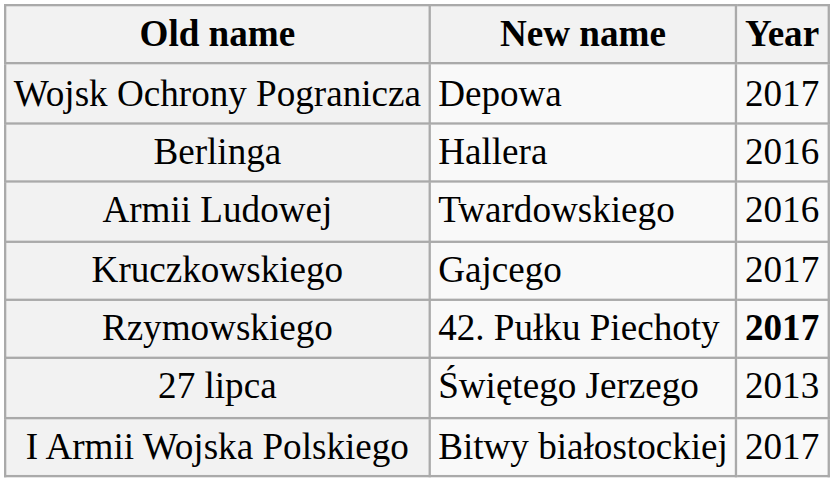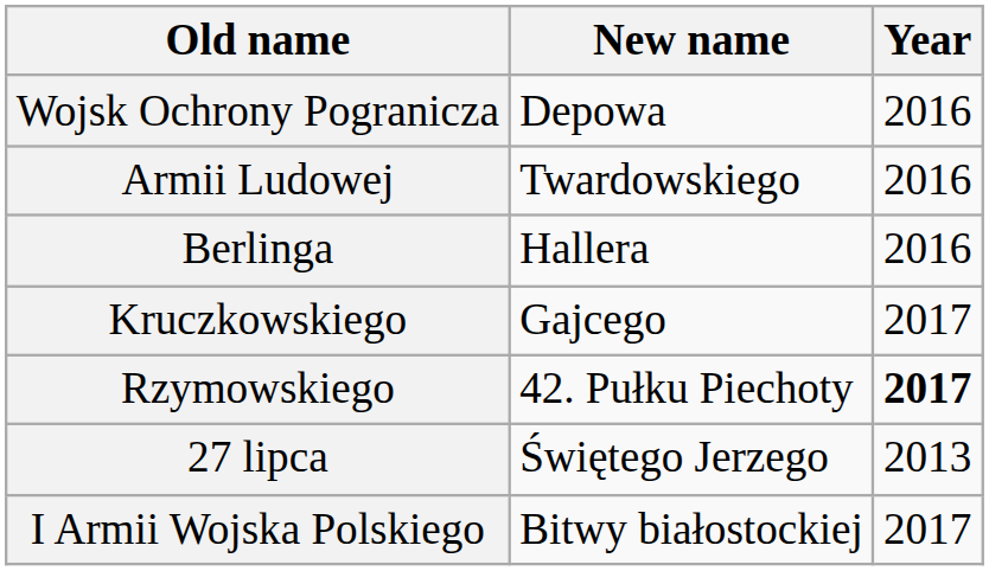Wojsk Ochrony Pogranicza | Year: 2017 -> 2016
rows swapped: Berlinga <-> Armii Ludowej
